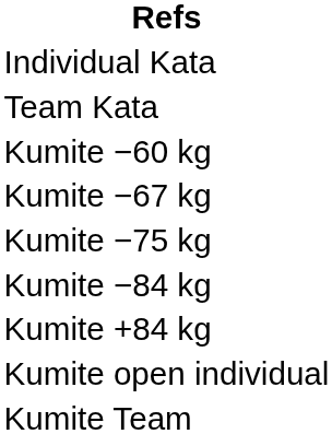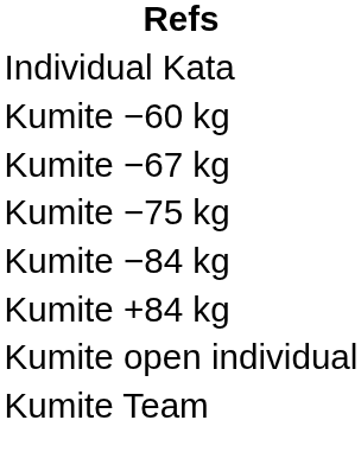- row: Team Kata
